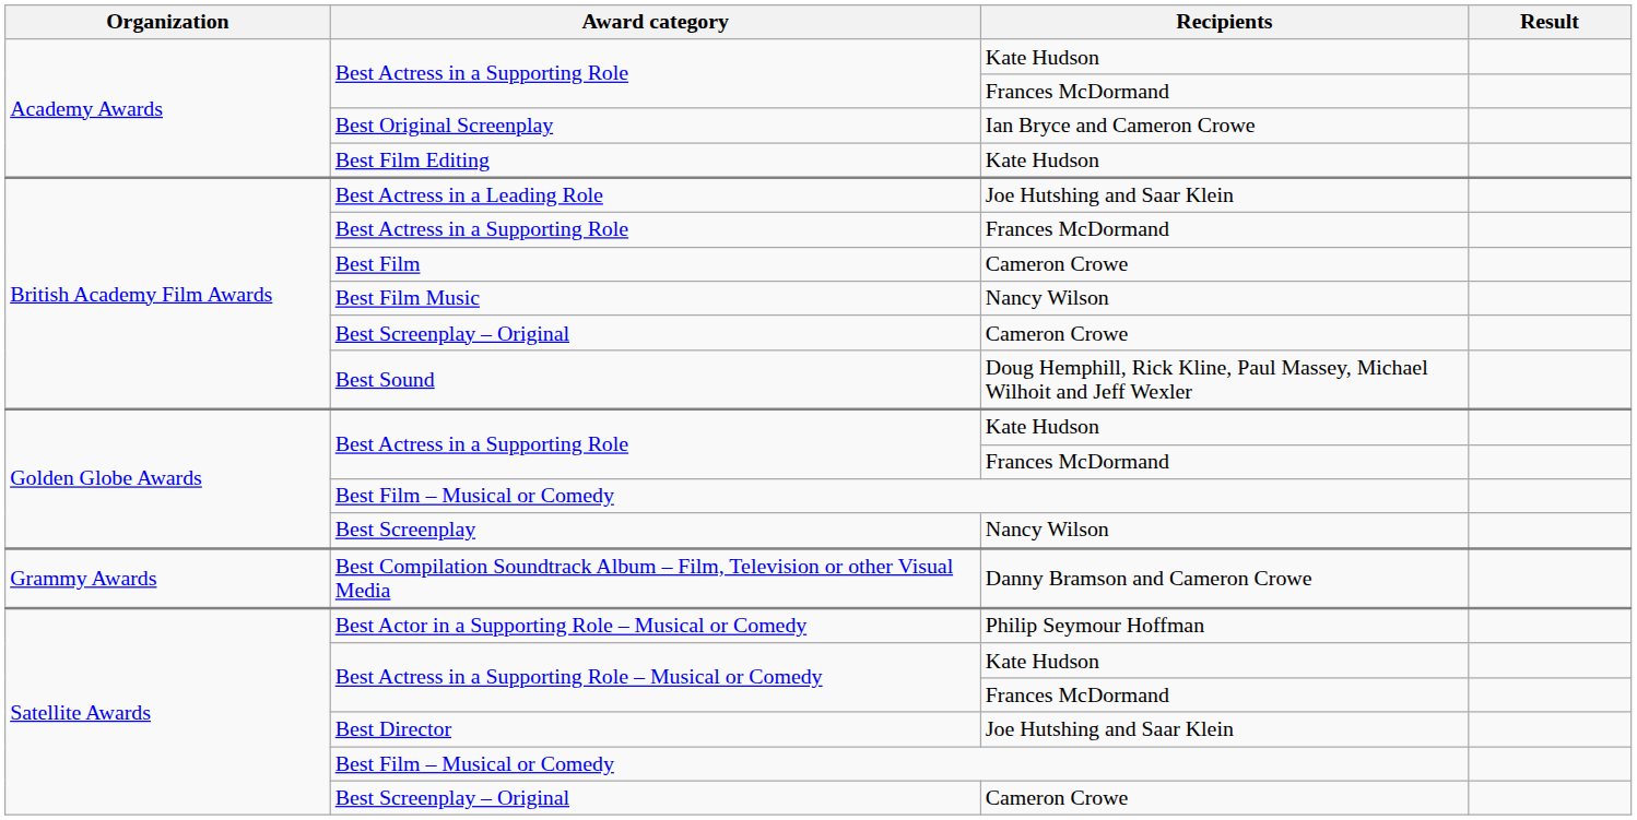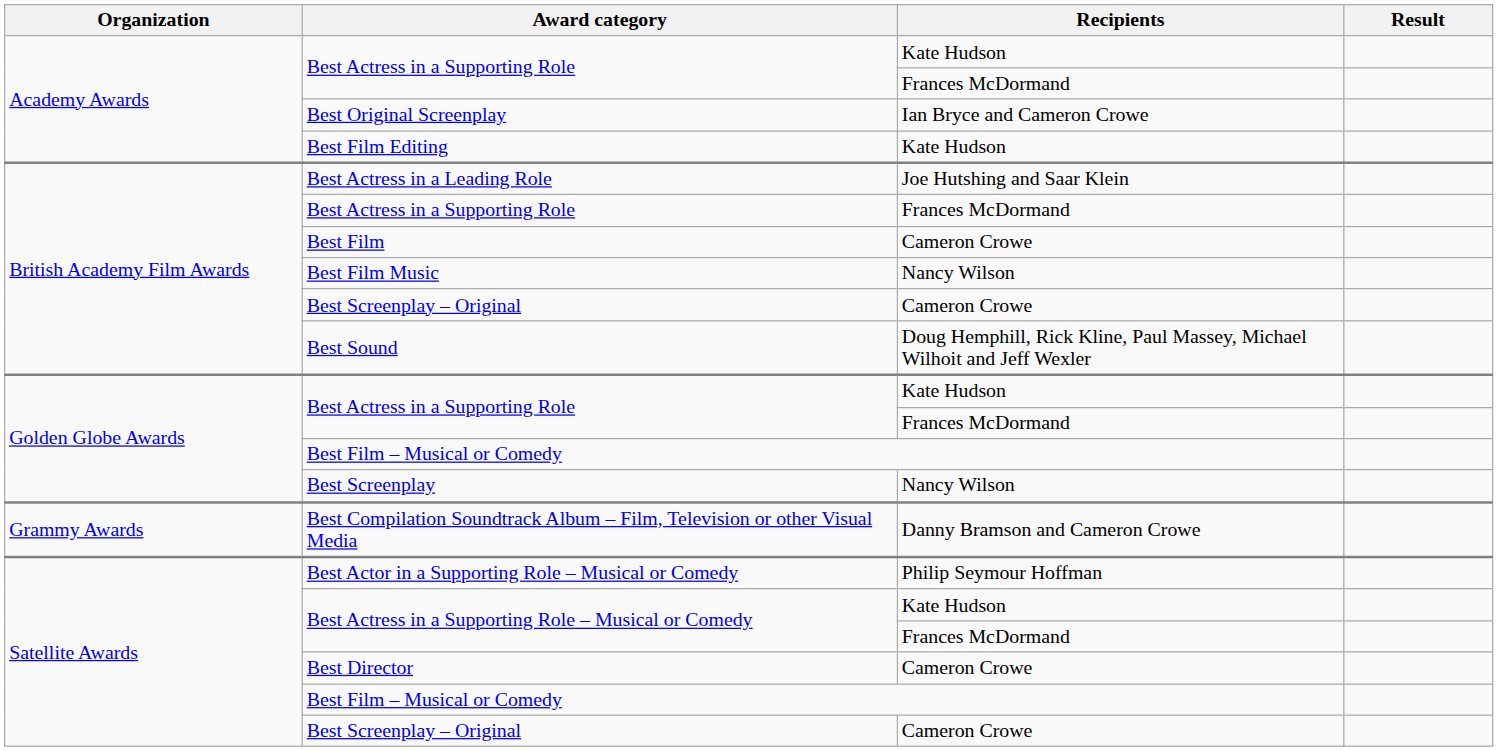Best Director | Recipients: Joe Hutshing and Saar Klein -> Cameron Crowe
